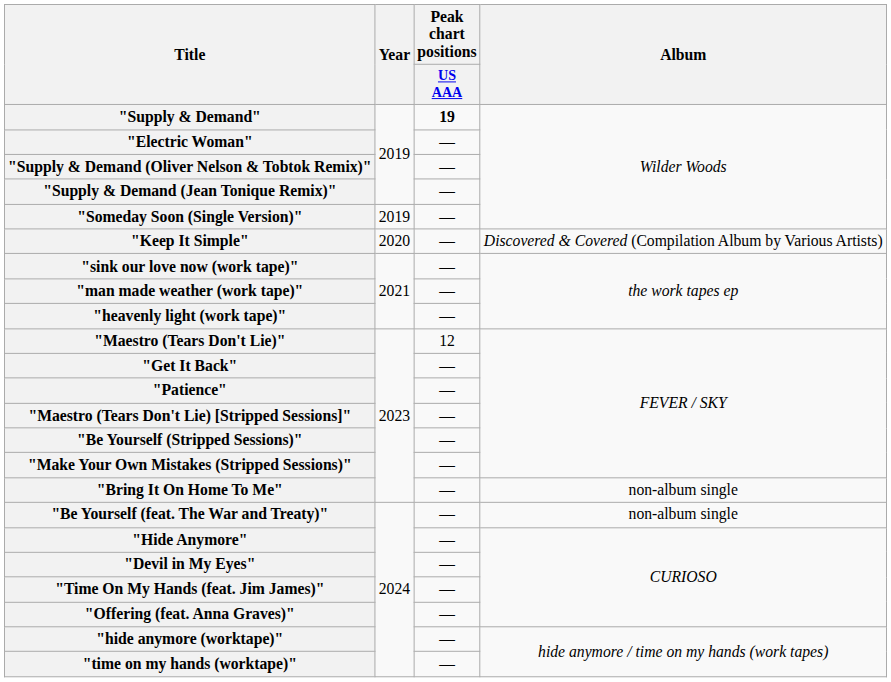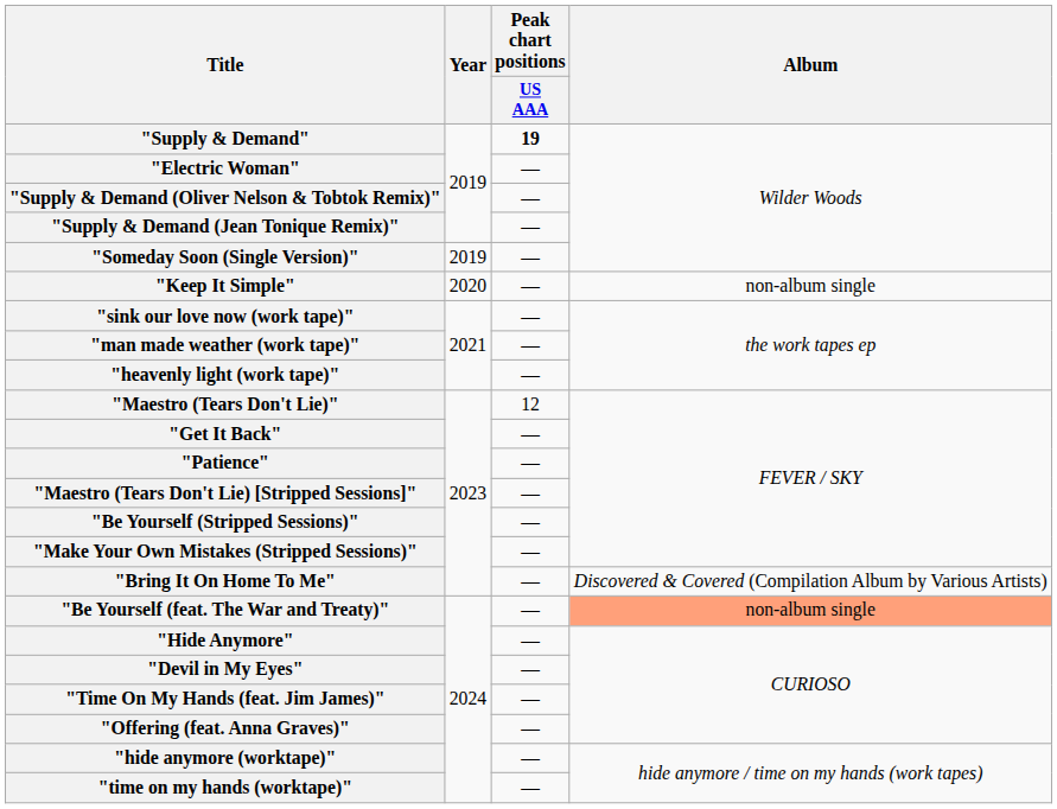"Keep It Simple" | Album: Discovered & Covered (Compilation Album by Various Artists) -> non-album single
"Bring It On Home To Me" | Album: non-album single -> Discovered & Covered (Compilation Album by Various Artists)
"Be Yourself (feat. The War and Treaty)" | Album: no background -> lightsalmon background
